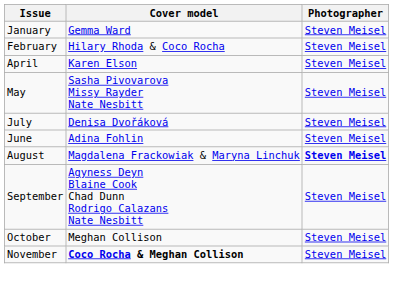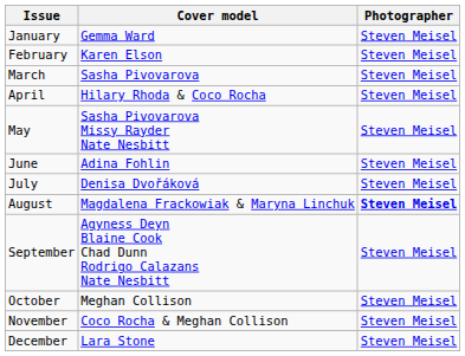February | Cover model: Hilary Rhoda & Coco Rocha -> Karen Elson
+ row: March | Sasha Pivovarova | Steven Meisel
April | Cover model: Karen Elson -> Hilary Rhoda & Coco Rocha
rows swapped: June <-> July
November | Cover model: bold -> normal
+ row: December | Lara Stone | Steven Meisel
